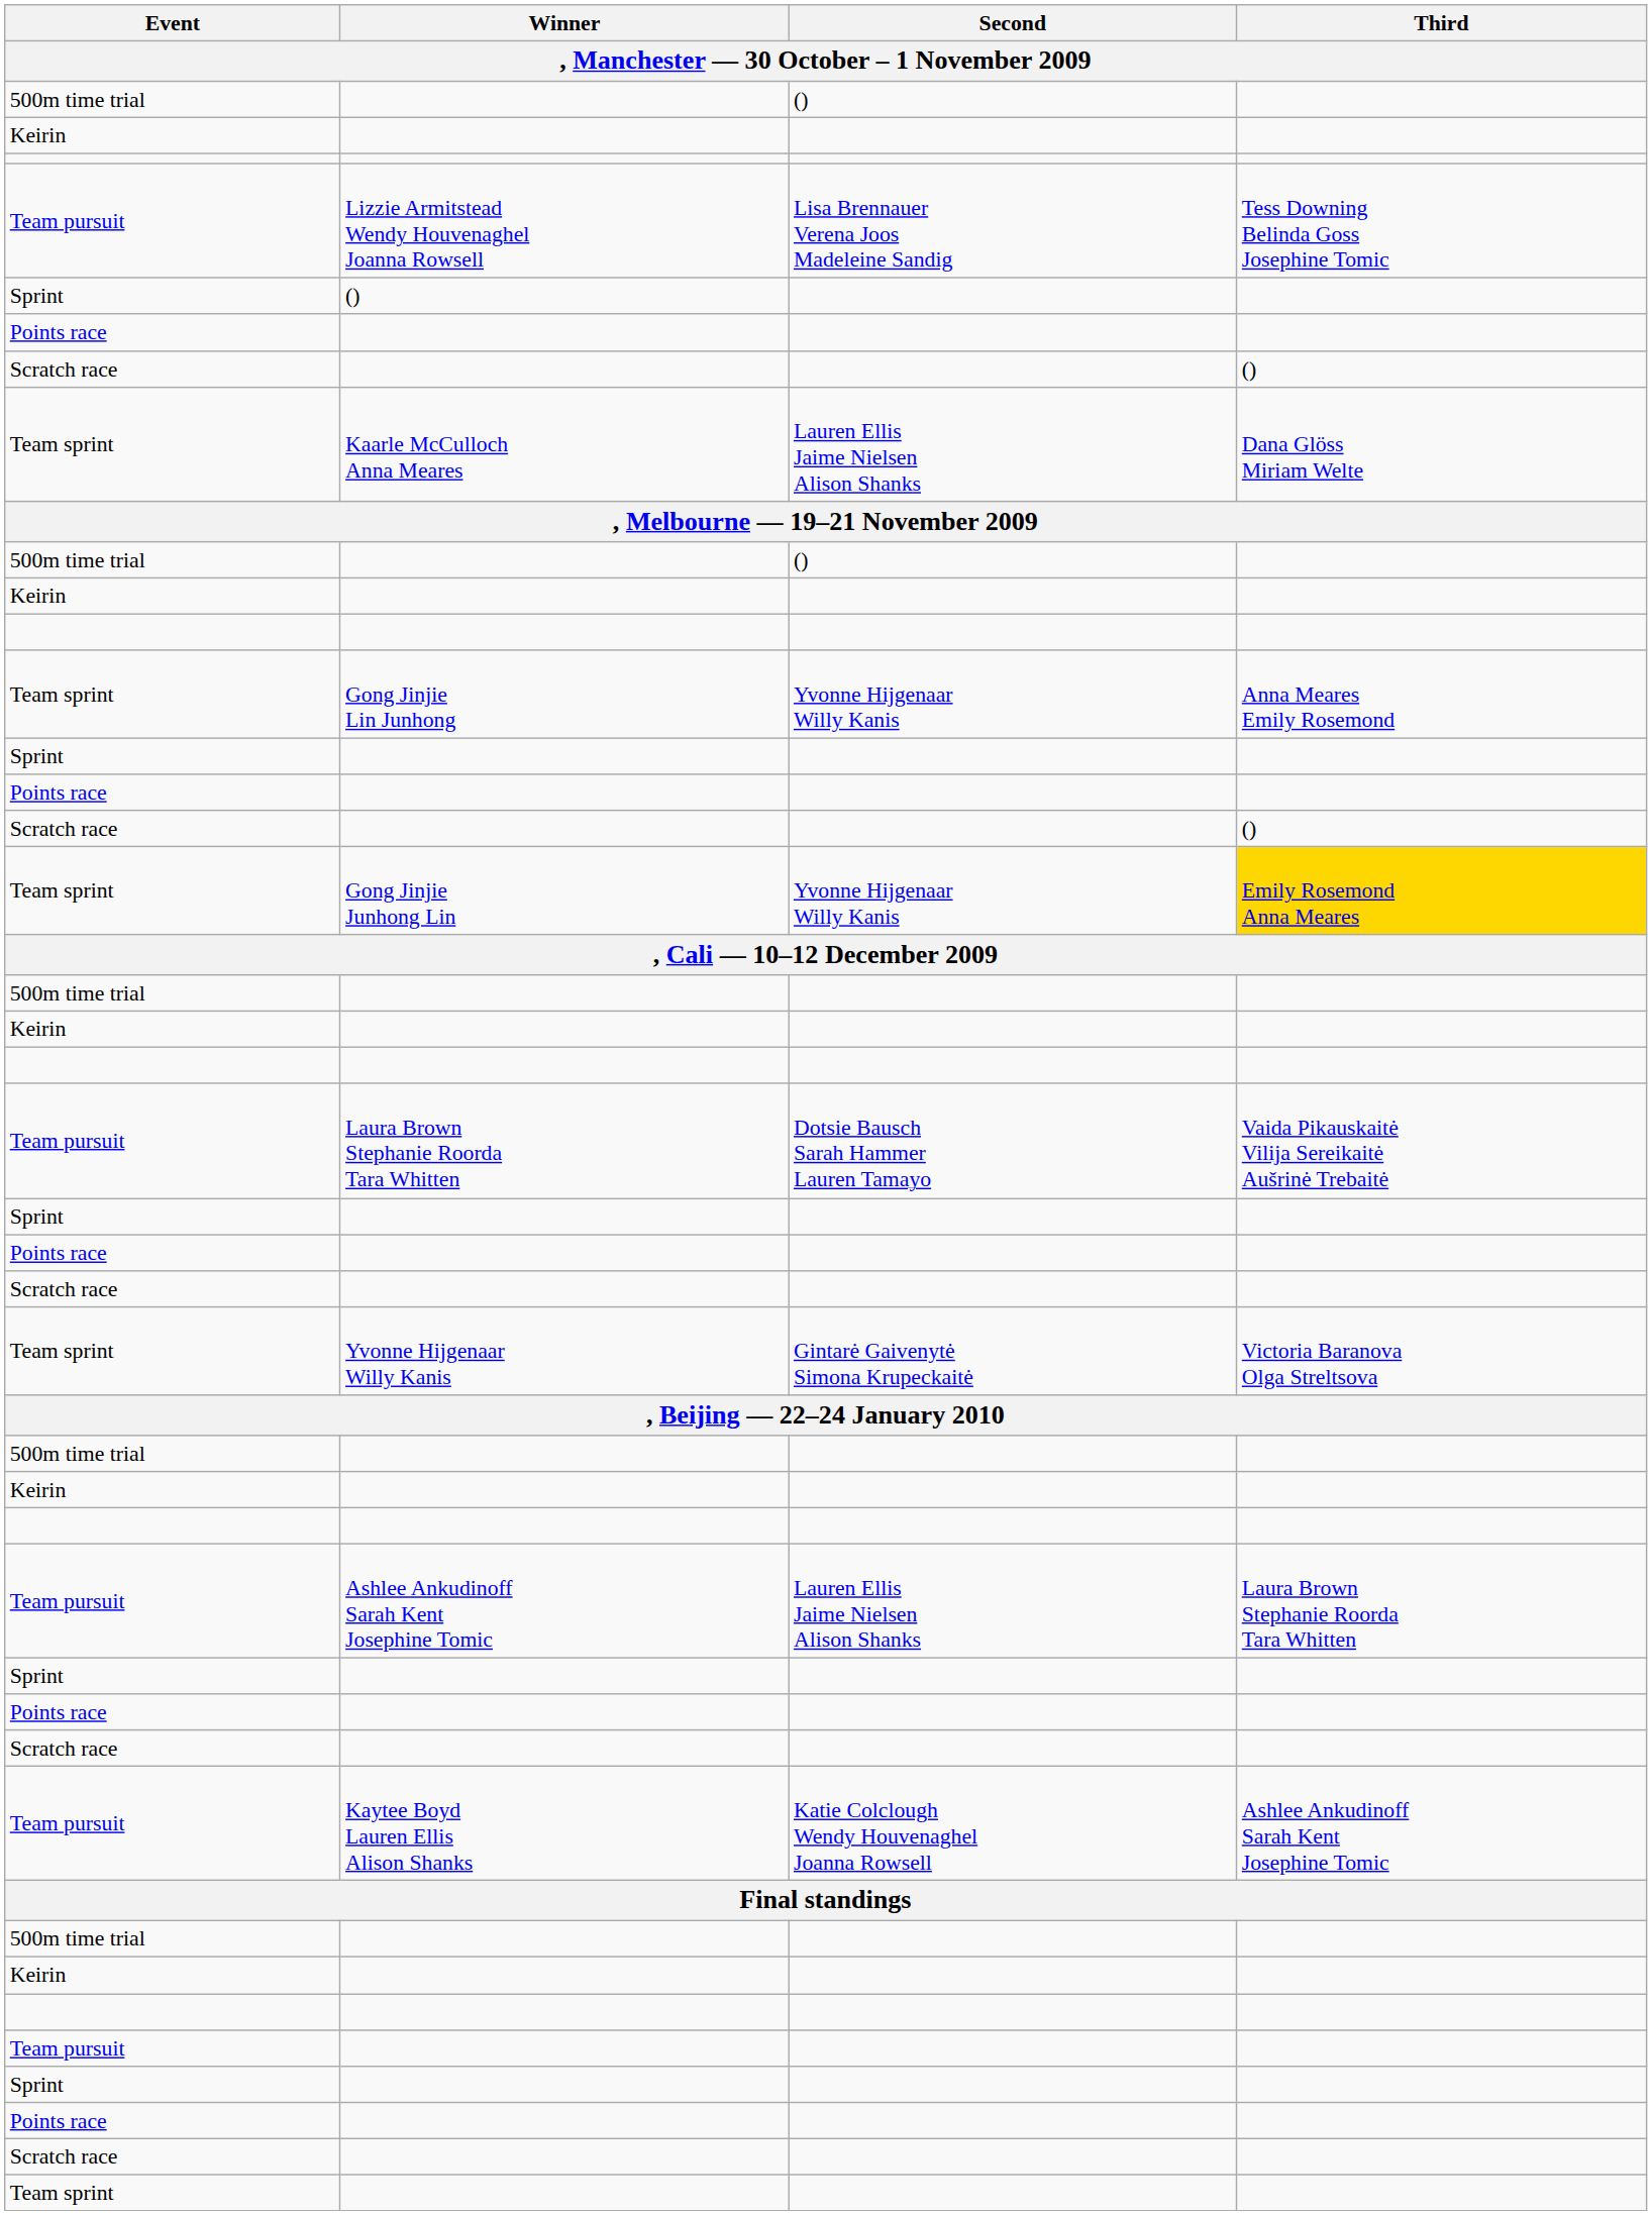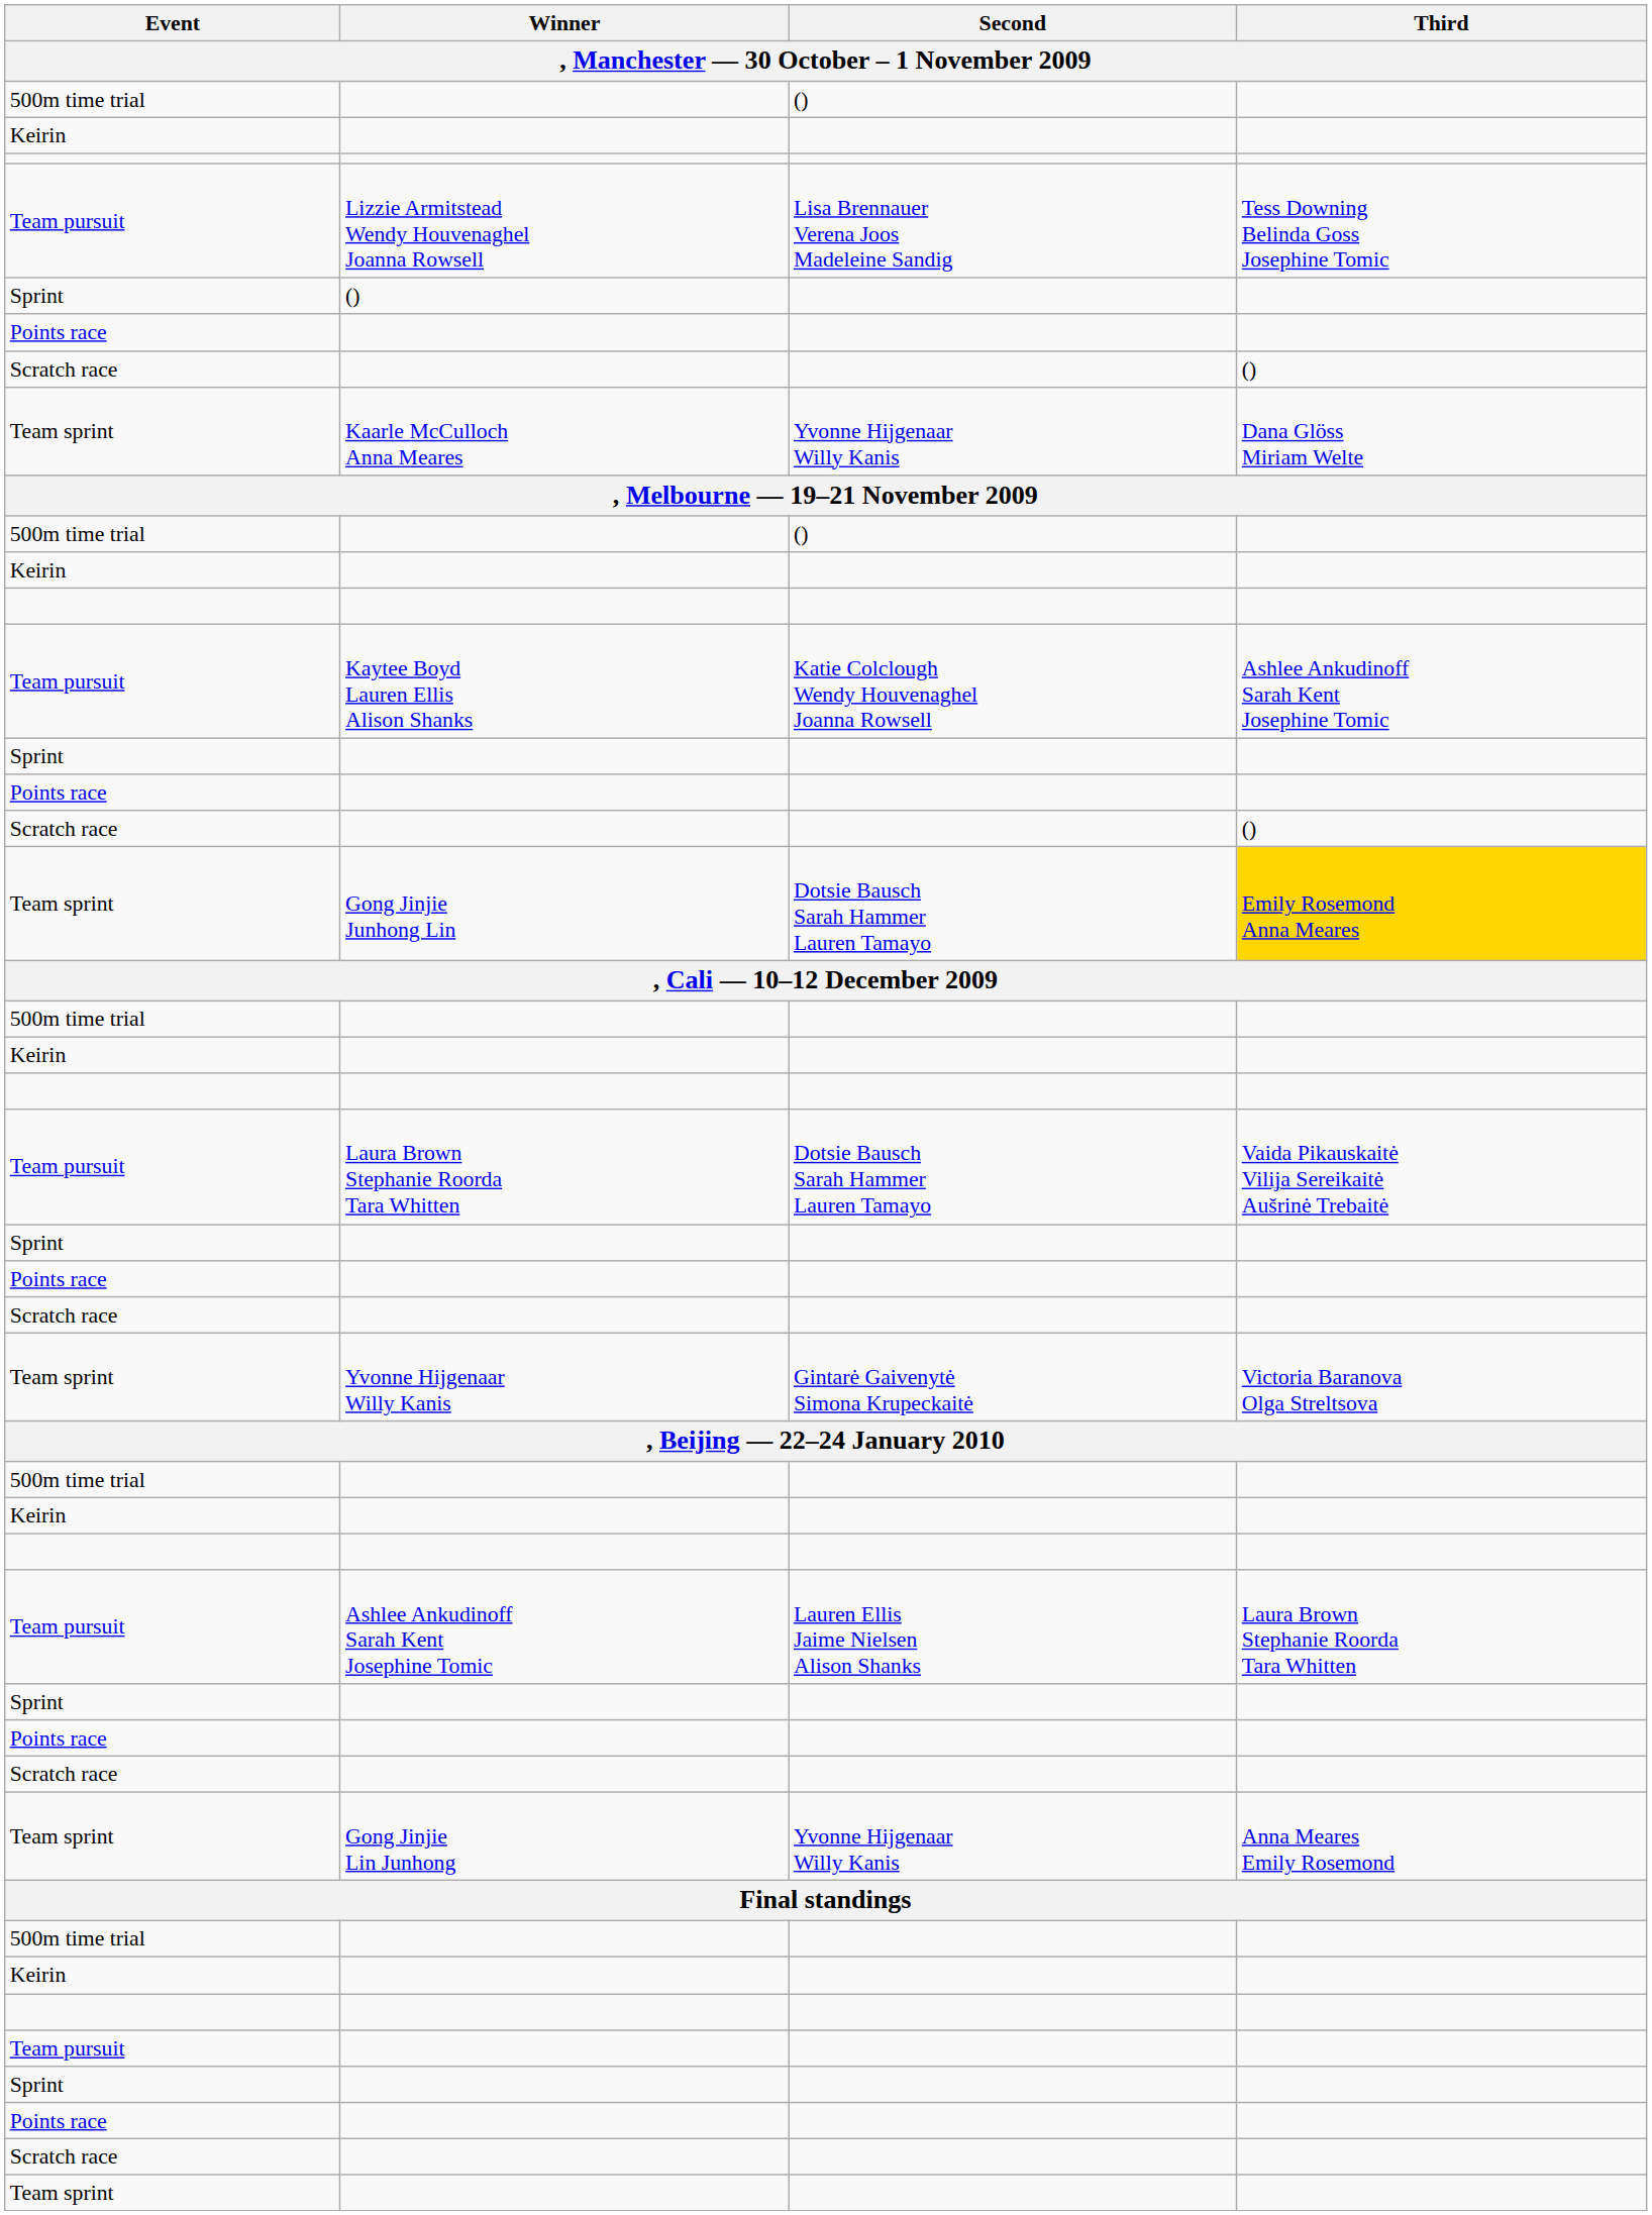Kaarle McCulloch Anna Meares | Second: Lauren Ellis Jaime Nielsen Alison Shanks -> Yvonne Hijgenaar Willy Kanis
rows swapped: Kaytee Boyd Lauren Ellis Alison Shanks <-> Gong Jinjie Lin Junhong
Gong Jinjie Junhong Lin | Second: Yvonne Hijgenaar Willy Kanis -> Dotsie Bausch Sarah Hammer Lauren Tamayo
